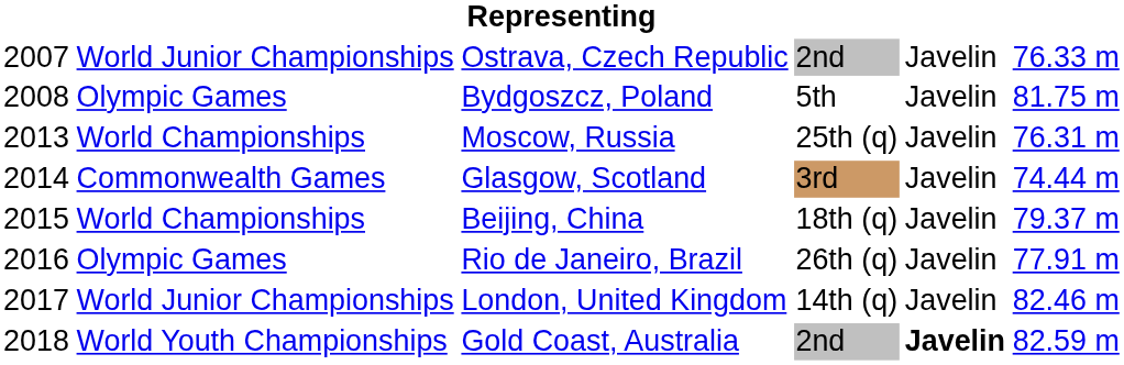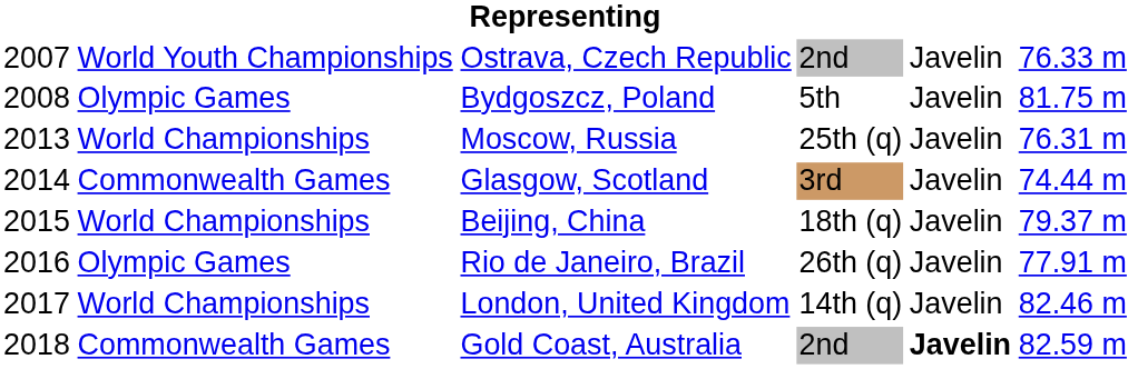Ostrava, Czech Republic | column 2: World Junior Championships -> World Youth Championships
London, United Kingdom | column 2: World Junior Championships -> World Championships
Gold Coast, Australia | column 2: World Youth Championships -> Commonwealth Games
